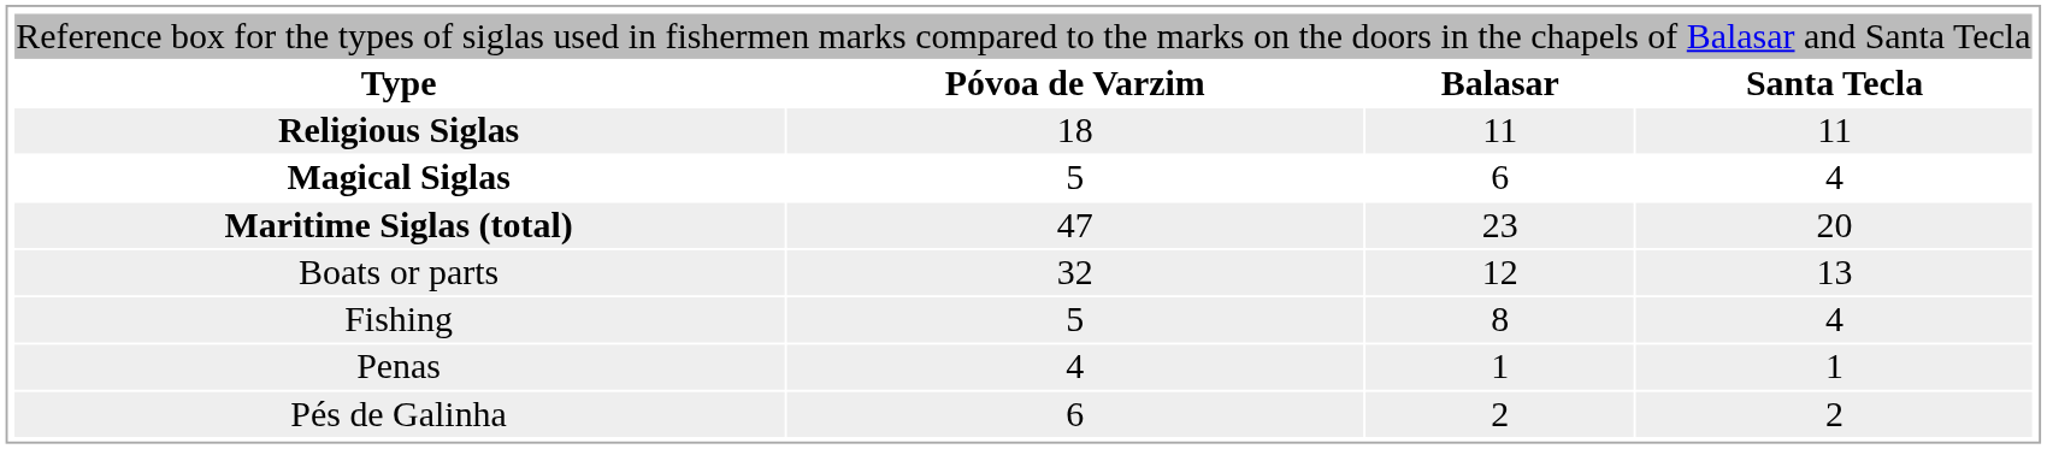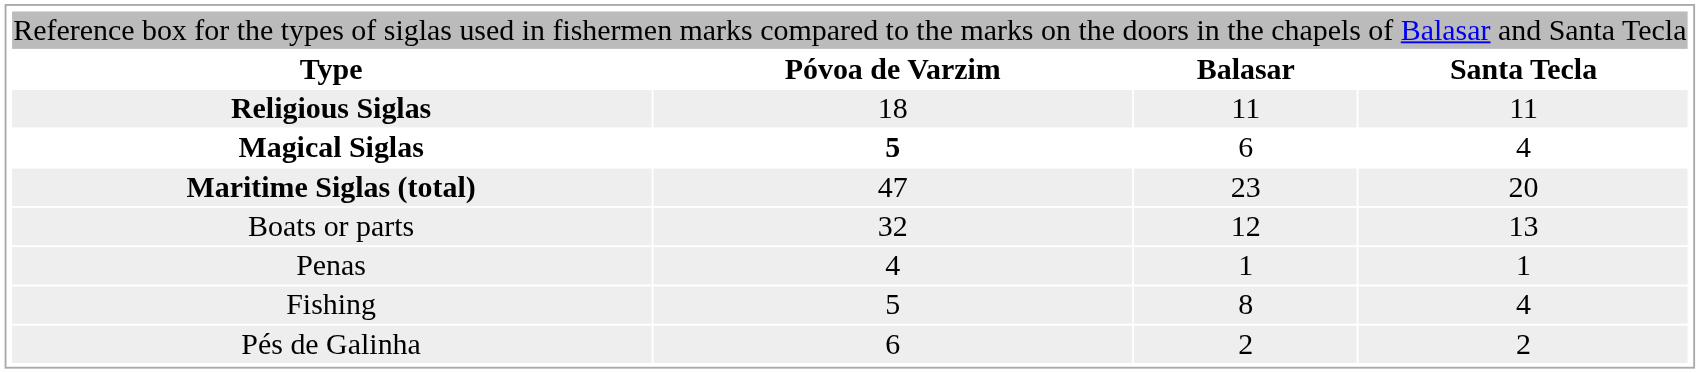Magical Siglas | column 2: normal -> bold
rows swapped: Fishing <-> Penas
